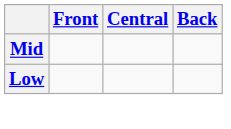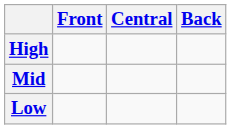+ row: High
